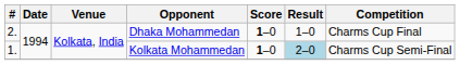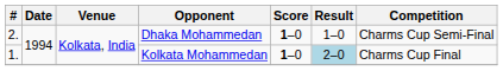Dhaka Mohammedan | Competition: Charms Cup Final -> Charms Cup Semi-Final
Kolkata Mohammedan | Competition: Charms Cup Semi-Final -> Charms Cup Final
